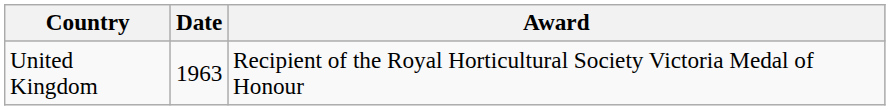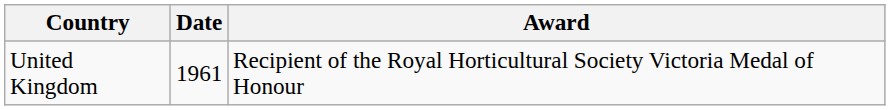United Kingdom | Date: 1963 -> 1961
